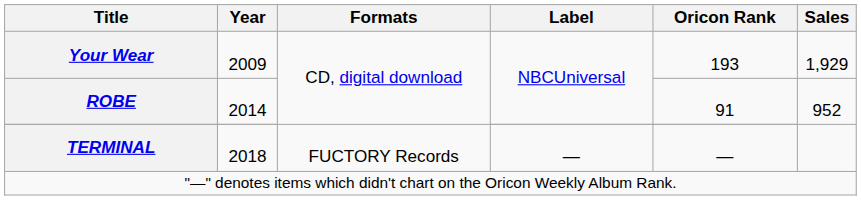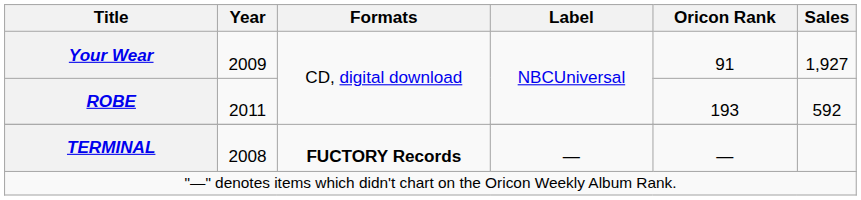Your Wear | Oricon Rank: 193 -> 91
Your Wear | Sales: 1,929 -> 1,927
ROBE | Year: 2014 -> 2011
ROBE | Oricon Rank: 91 -> 193
ROBE | Sales: 952 -> 592
TERMINAL | Year: 2018 -> 2008
TERMINAL | Formats: normal -> bold
